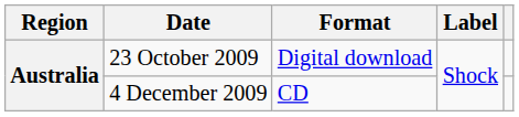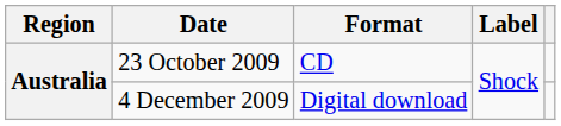23 October 2009 | Format: Digital download -> CD
4 December 2009 | Format: CD -> Digital download
